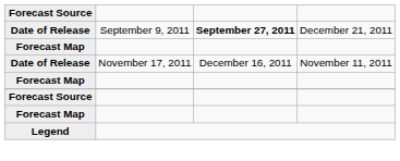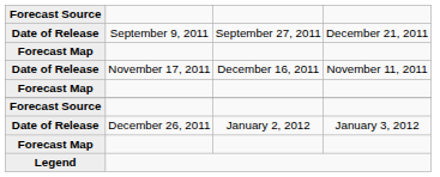Date of Release / September 9, 2011 | column 3: bold -> normal
+ row: Date of Release | December 26, 2011 | January 2, 2012 | January 3, 2012
